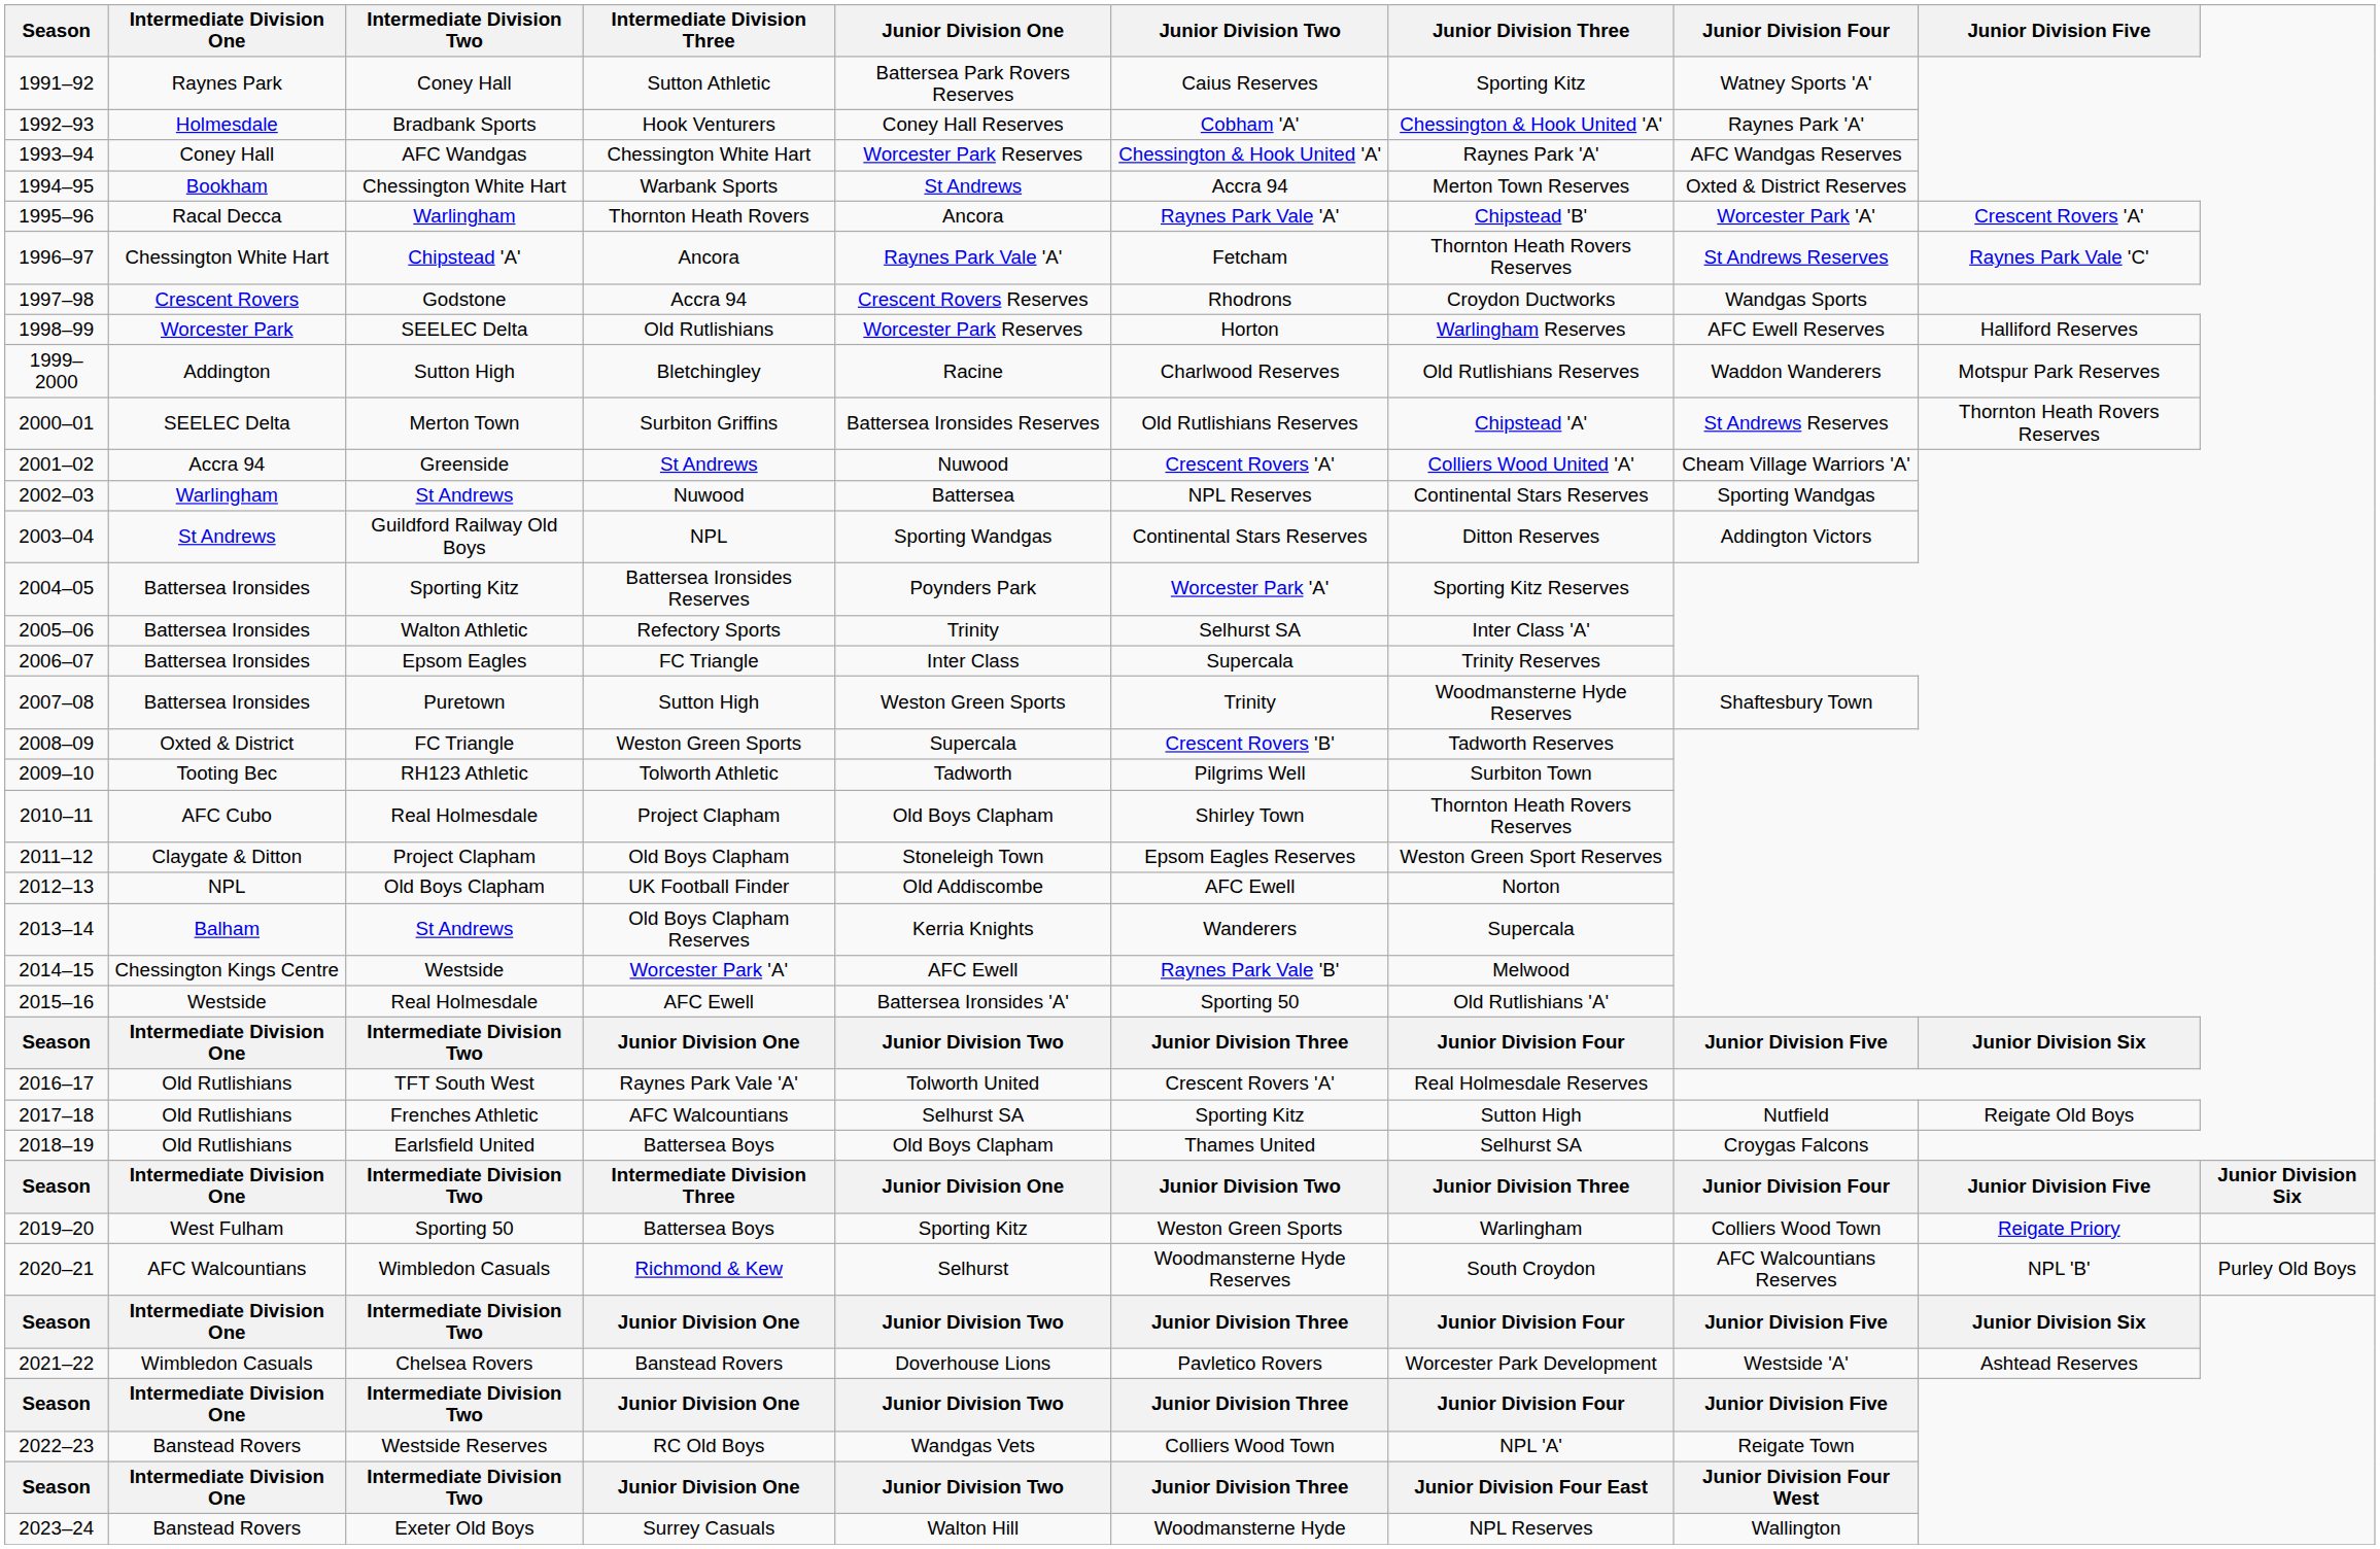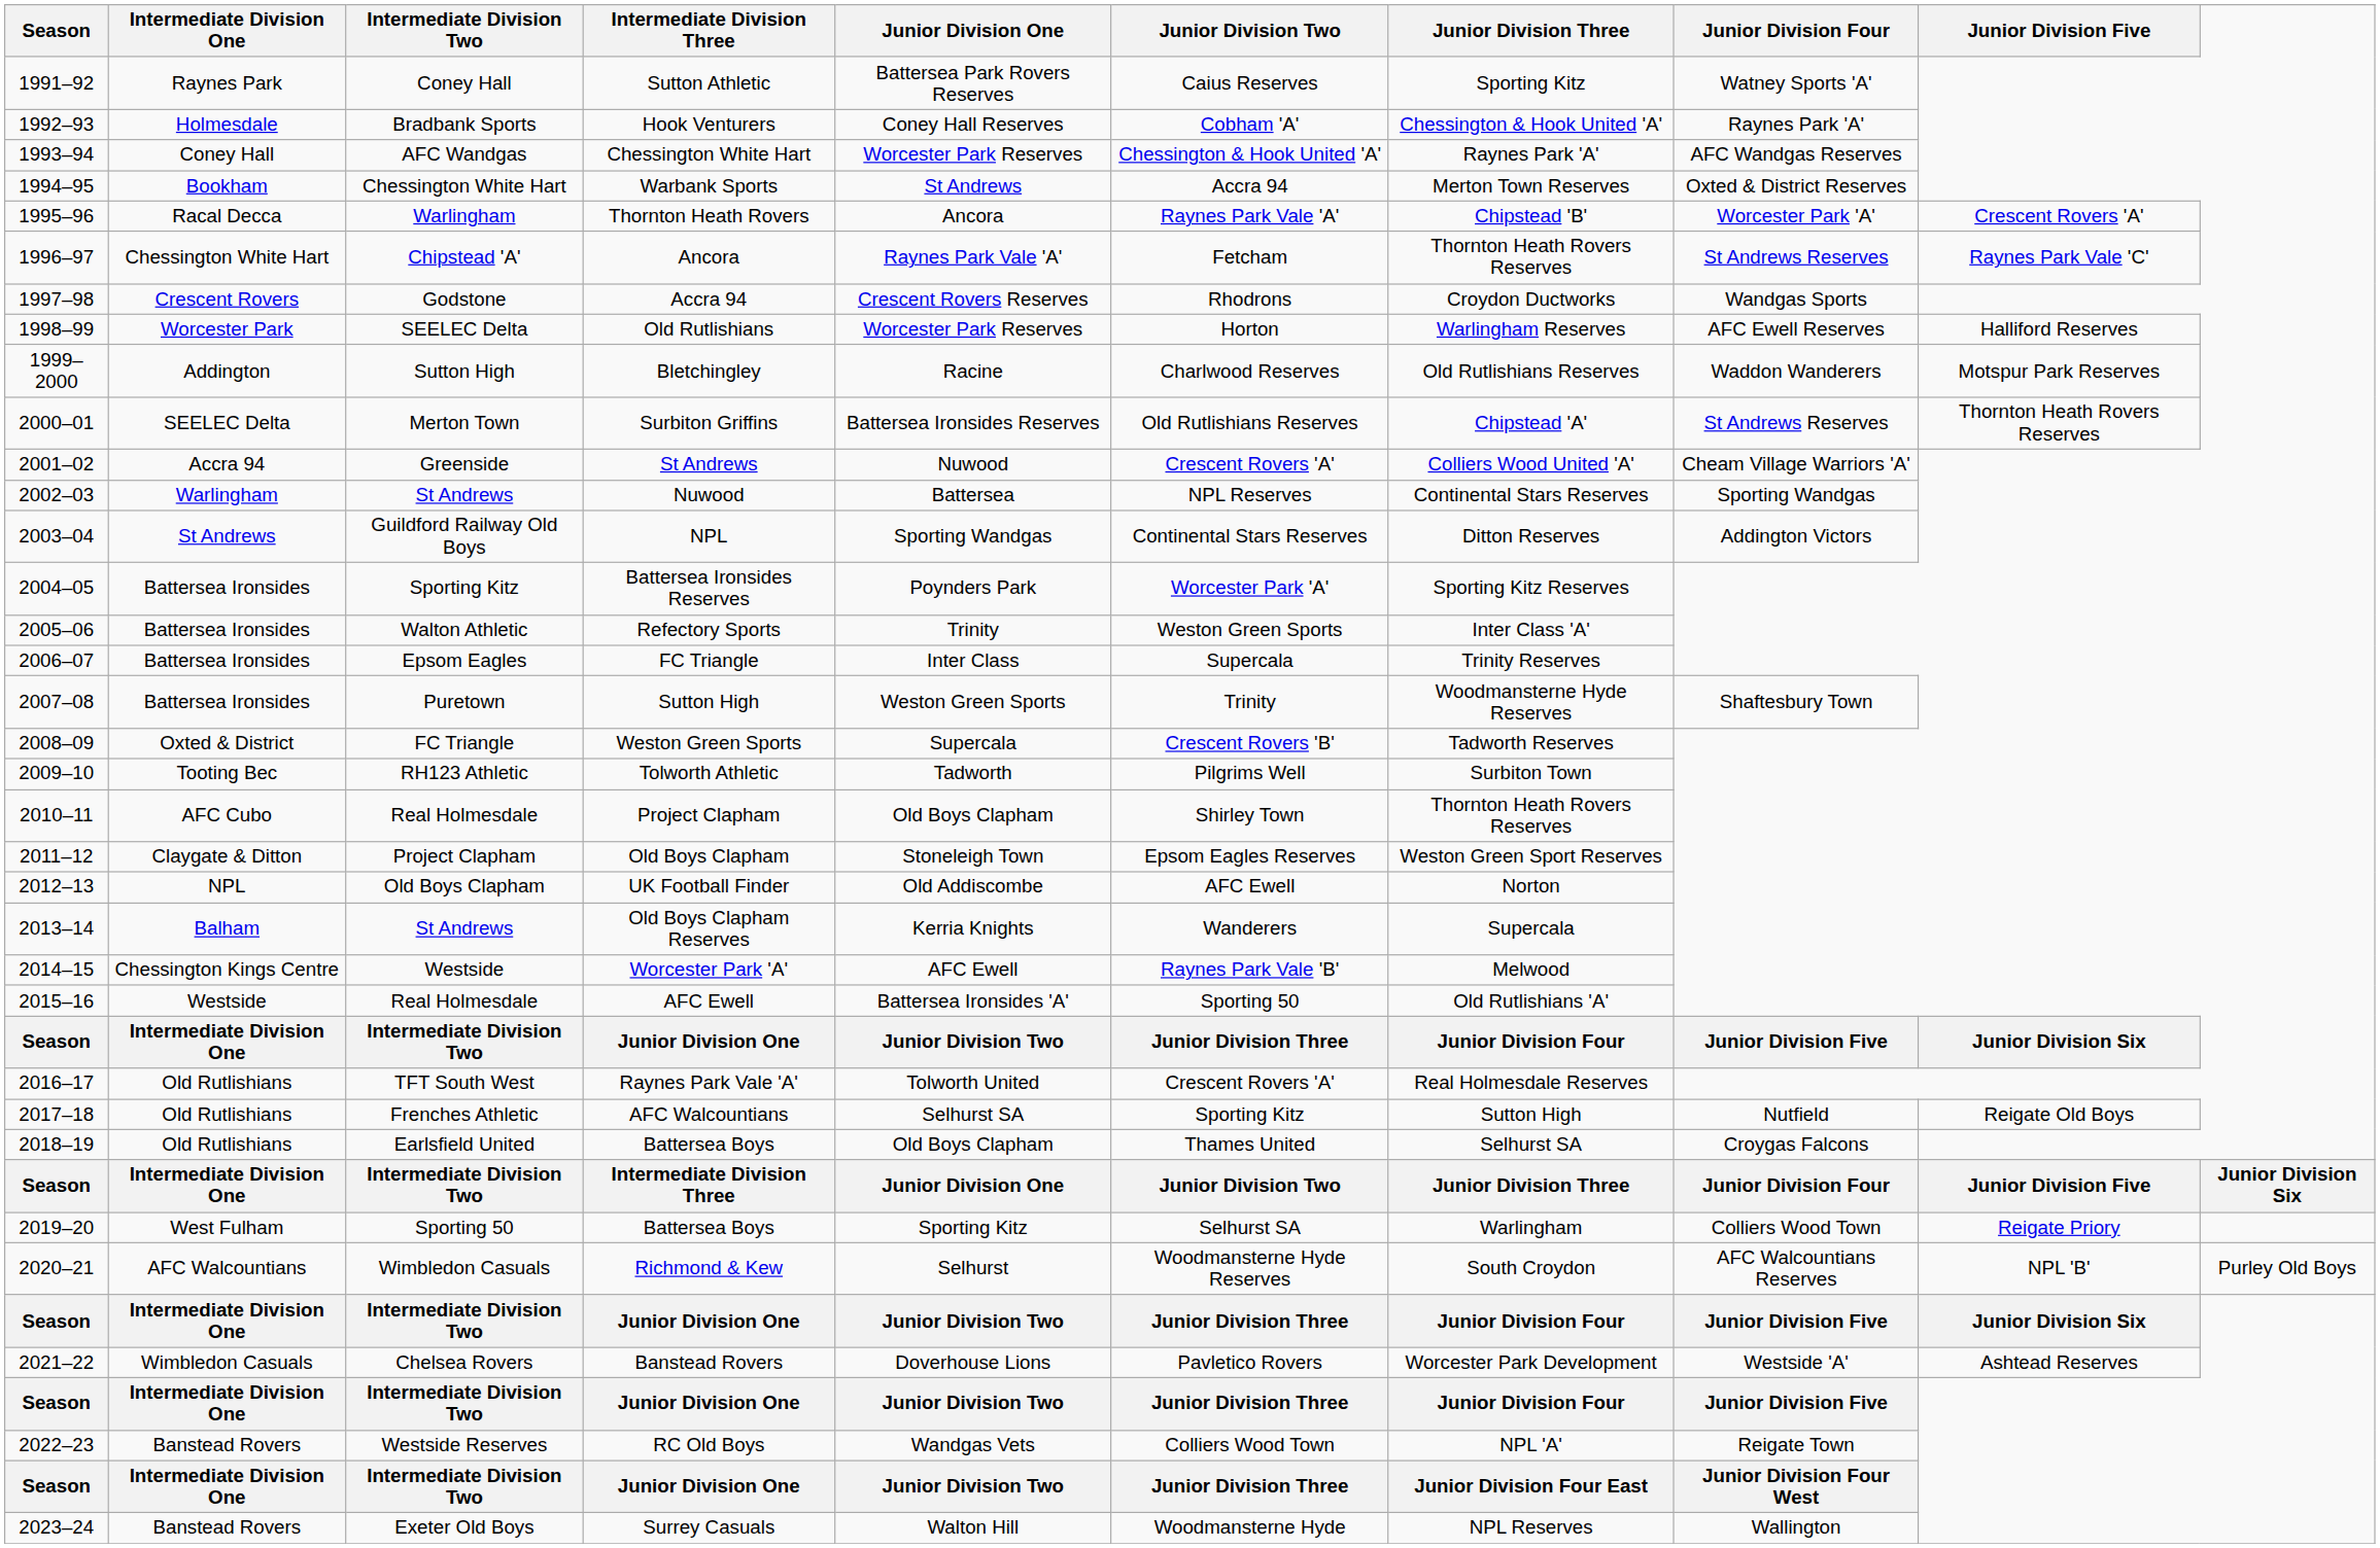Refectory Sports | Junior Division Two: Selhurst SA -> Weston Green Sports
Sporting 50 / Battersea Boys | Junior Division Two: Weston Green Sports -> Selhurst SA
